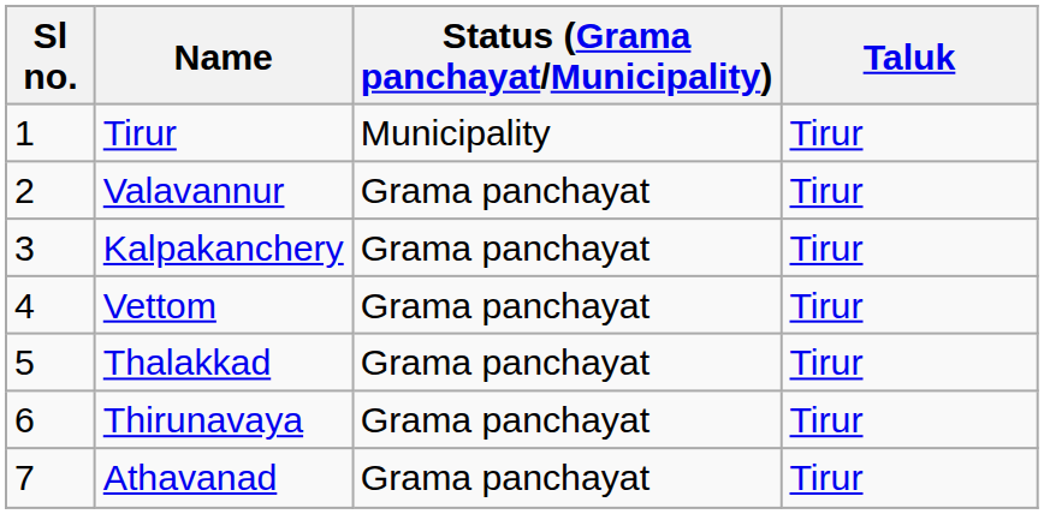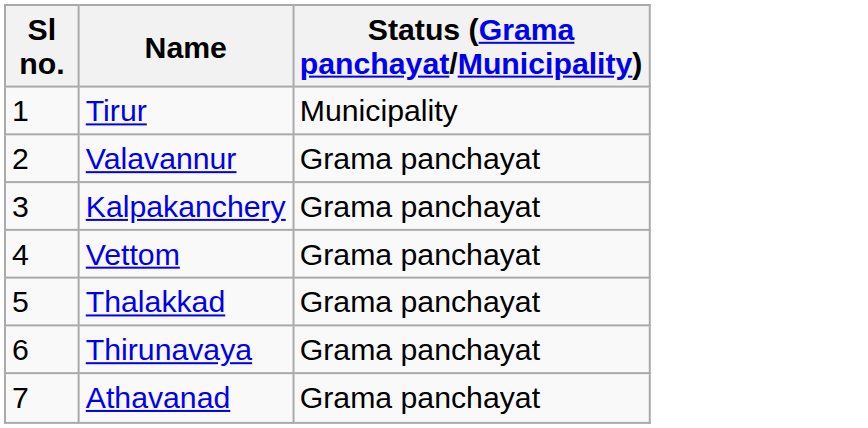- column: Taluk | Tirur | Tirur | Tirur | Tirur | Tirur | Tirur | Tirur
